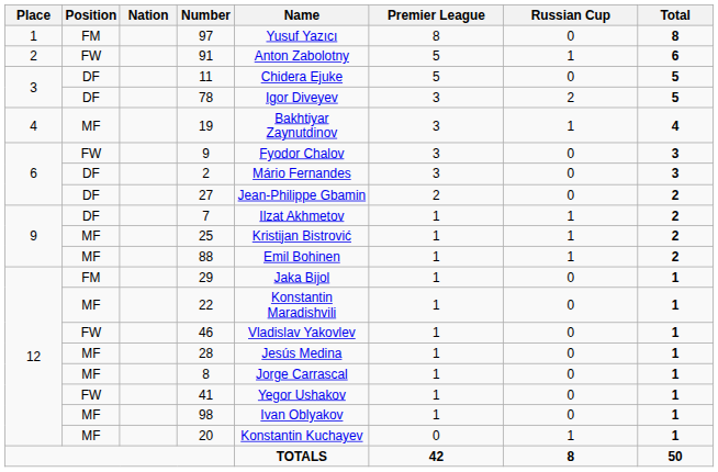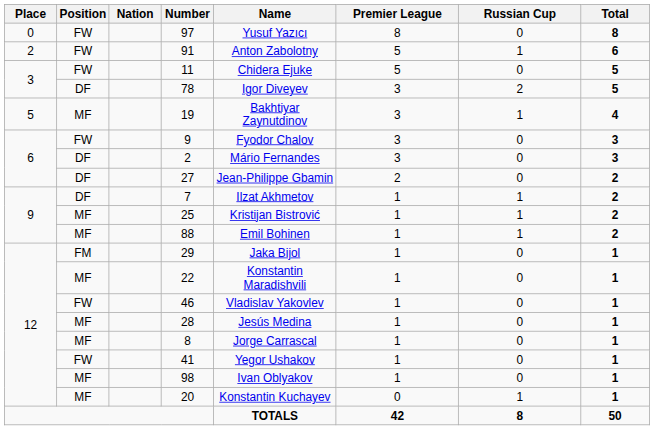97 | Place: 1 -> 0
97 | Position: FM -> FW
11 | Position: DF -> FW
19 | Place: 4 -> 5
